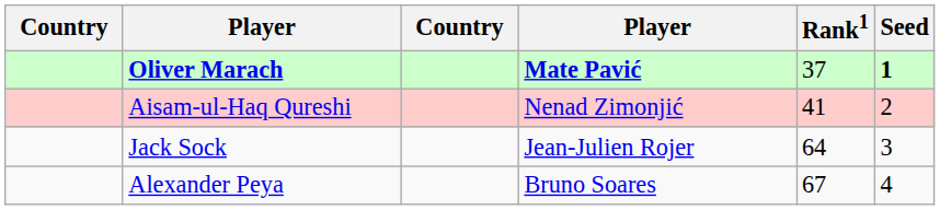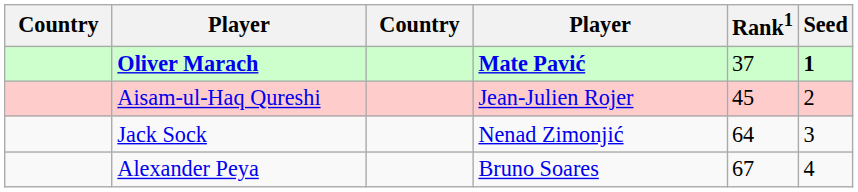Aisam-ul-Haq Qureshi | column 4: Nenad Zimonjić -> Jean-Julien Rojer
Aisam-ul-Haq Qureshi | Rank1: 41 -> 45
Jack Sock | column 4: Jean-Julien Rojer -> Nenad Zimonjić
